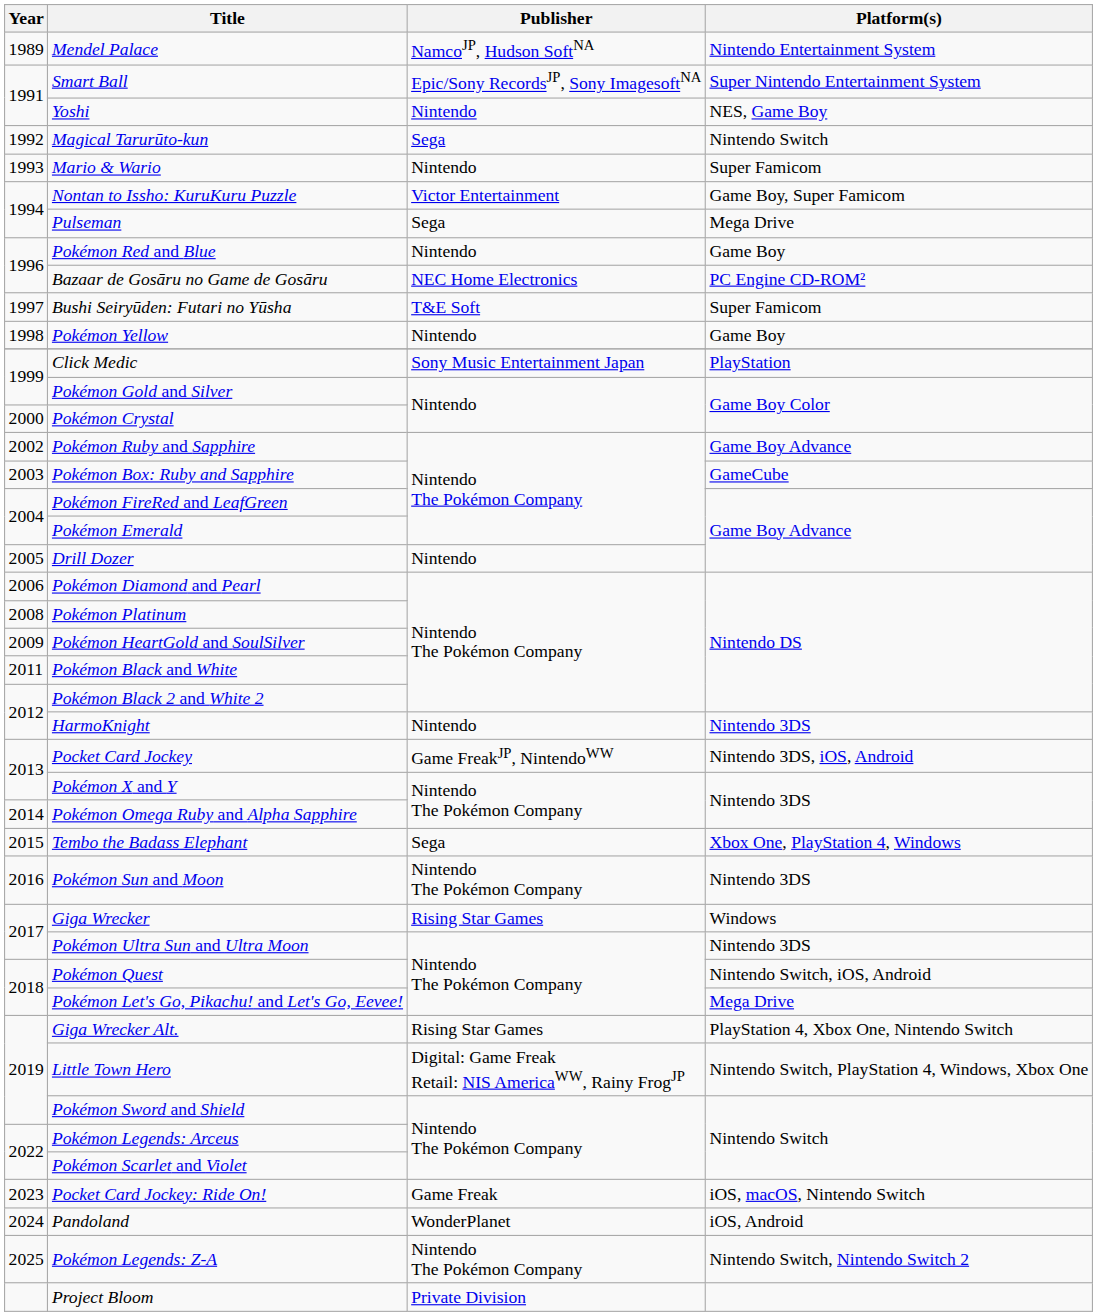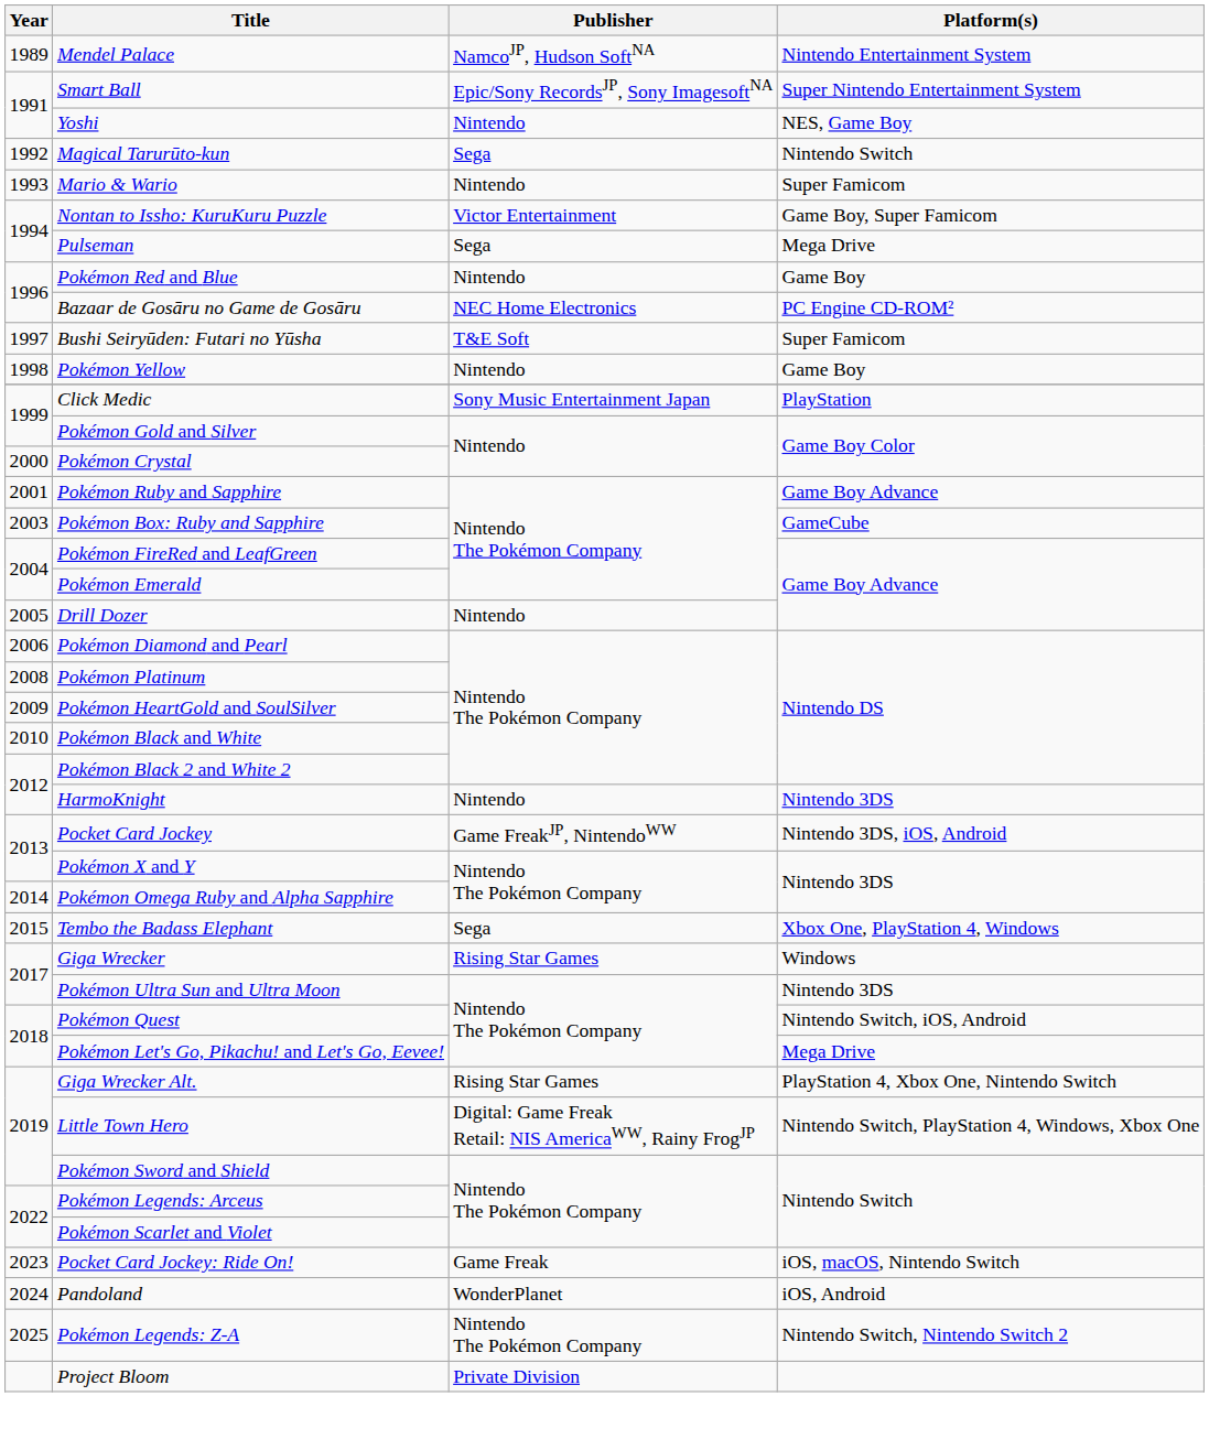Pokémon Ruby and Sapphire | Year: 2002 -> 2001
Pokémon Black and White | Year: 2011 -> 2010
- row: 2016 | Pokémon Sun and Moon | Nintendo The Pokémon Company | Nintendo 3DS
